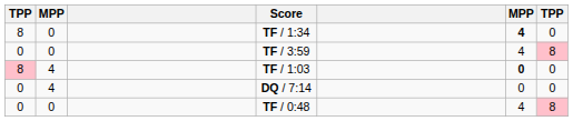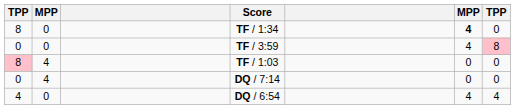TF / 1:03 | column 6: bold -> normal
+ row: 4 | 0 | DQ / 6:54 | 4 | 4
- row: 0 | 0 | TF / 0:48 | 4 | 8
